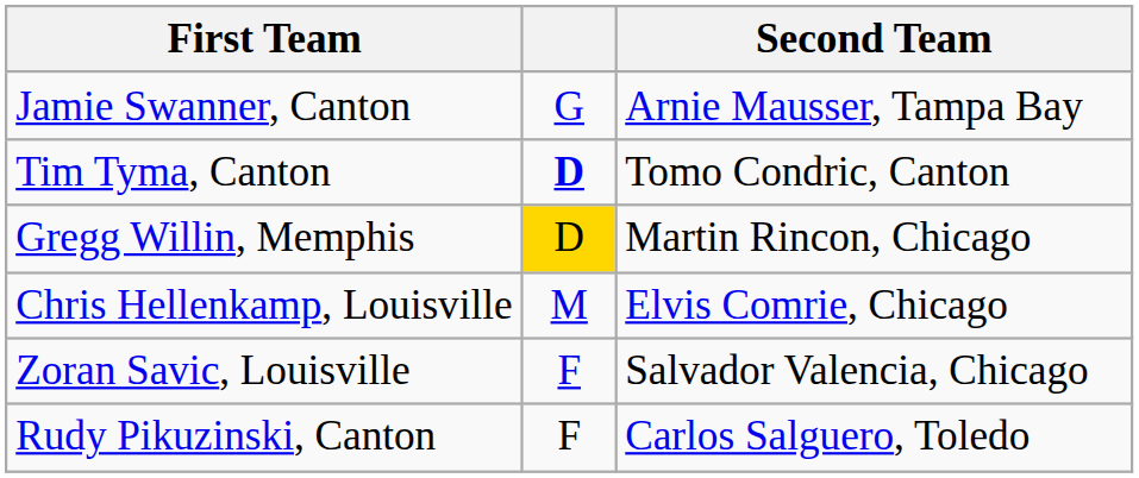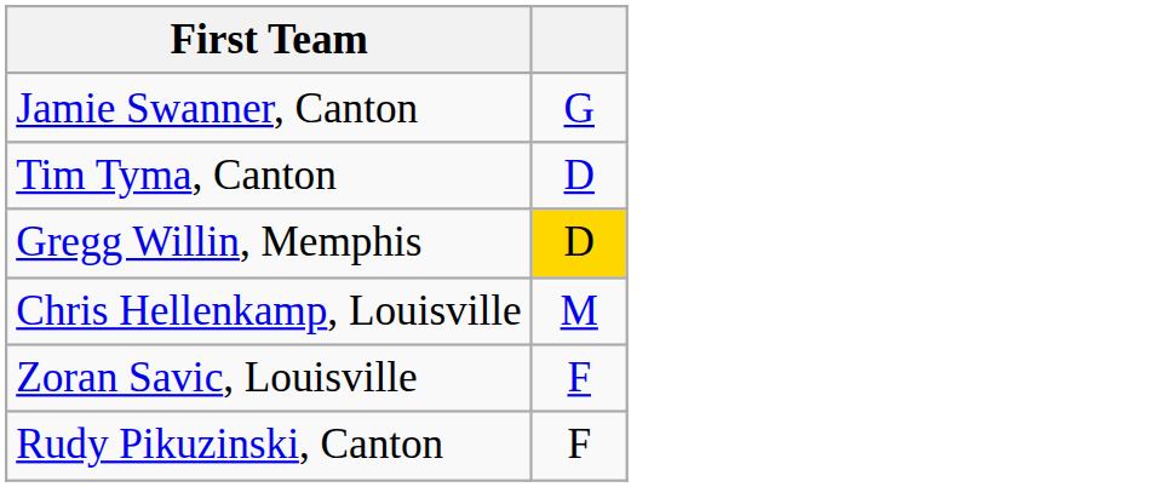- column: Second Team | Arnie Mausser, Tampa Bay | Tomo Condric, Canton | Martin Rincon, Chicago | Elvis Comrie, Chicago | Salvador Valencia, Chicago | Carlos Salguero, Toledo
Tim Tyma, Canton | column 2: bold -> normal
